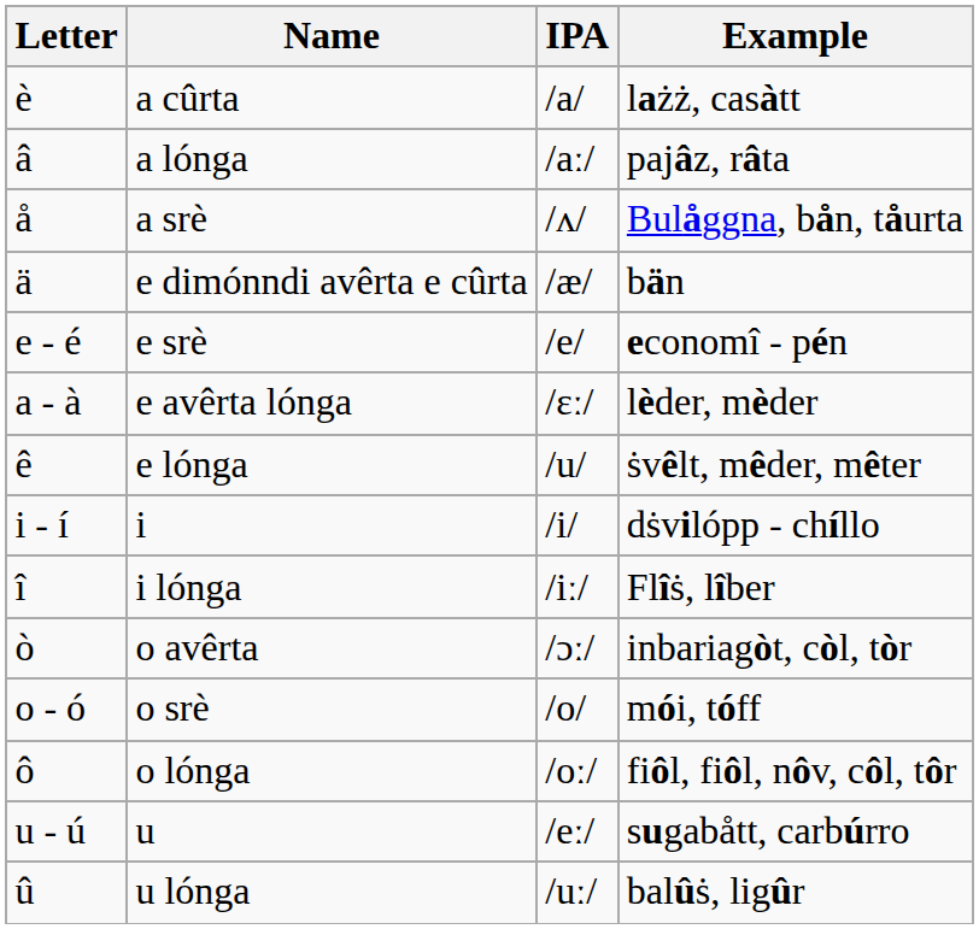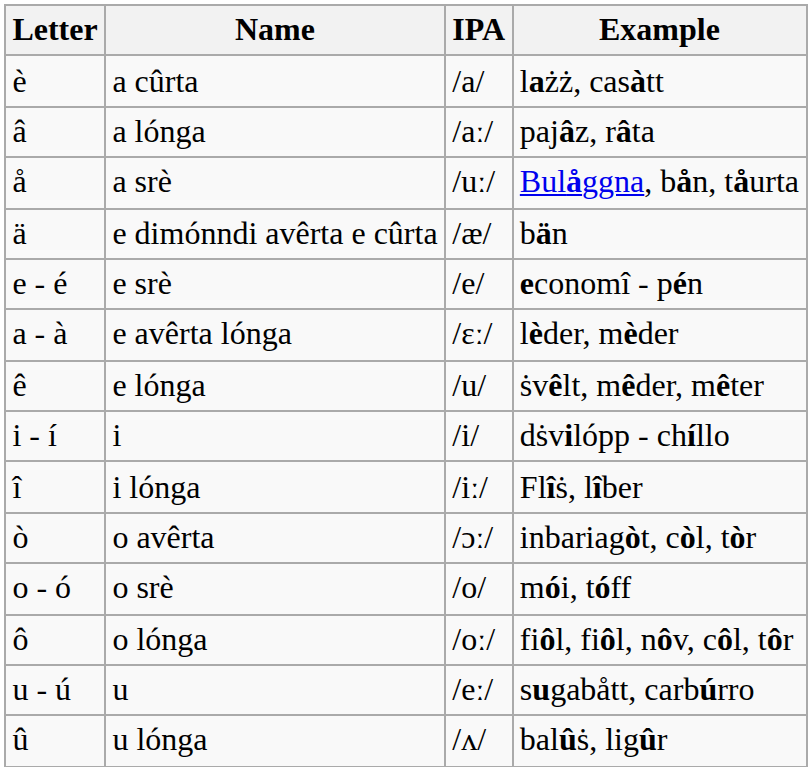a srè | IPA: /ʌ/ -> /uː/
u lónga | IPA: /uː/ -> /ʌ/
